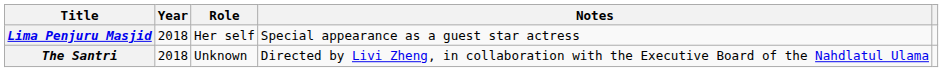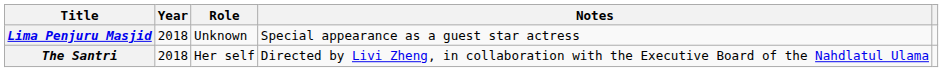Lima Penjuru Masjid | Role: Her self -> Unknown
The Santri | Role: Unknown -> Her self
